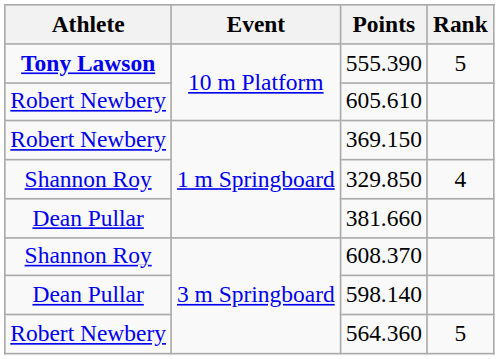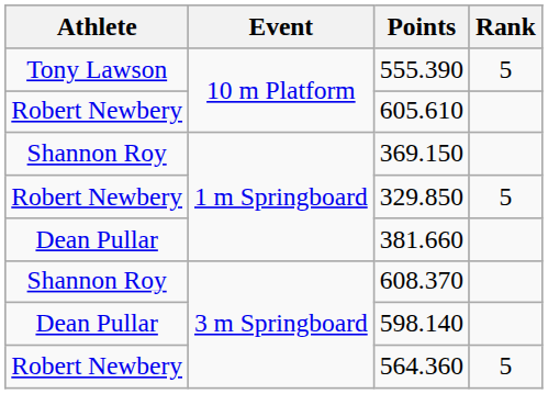555.390 | Athlete: bold -> normal
369.150 | Athlete: Robert Newbery -> Shannon Roy
329.850 | Athlete: Shannon Roy -> Robert Newbery
329.850 | Rank: 4 -> 5
